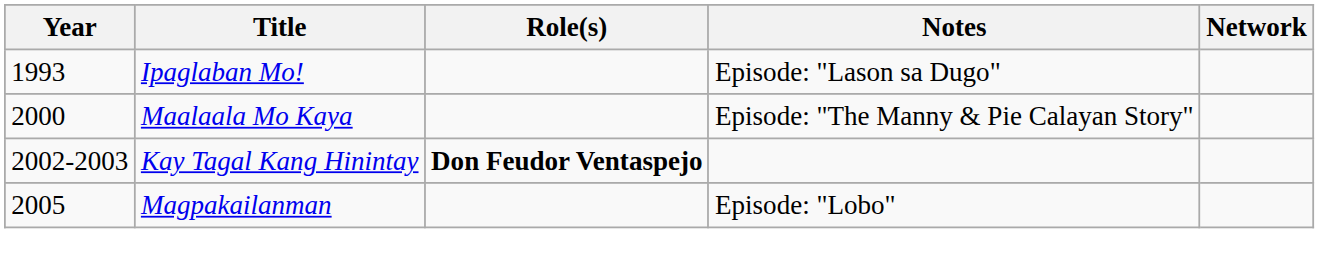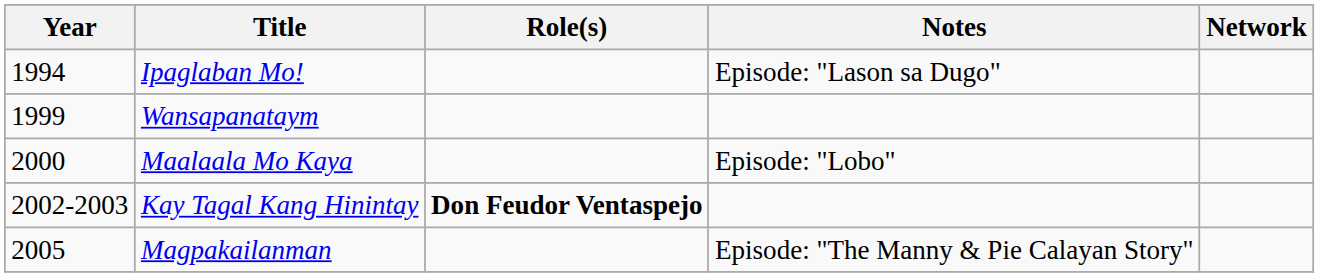Ipaglaban Mo! | Year: 1993 -> 1994
+ row: 1999 | Wansapanataym
Maalaala Mo Kaya | Notes: Episode: "The Manny & Pie Calayan Story" -> Episode: "Lobo"
Magpakailanman | Notes: Episode: "Lobo" -> Episode: "The Manny & Pie Calayan Story"
